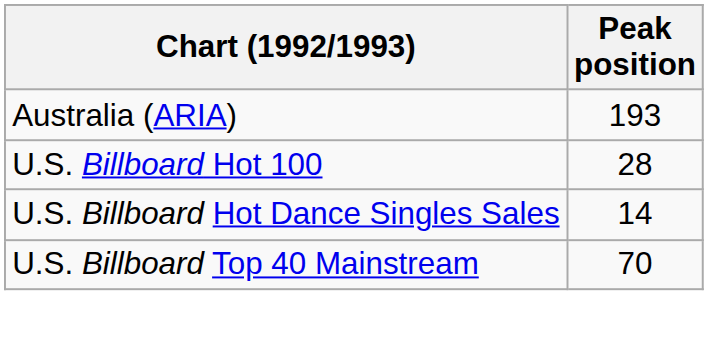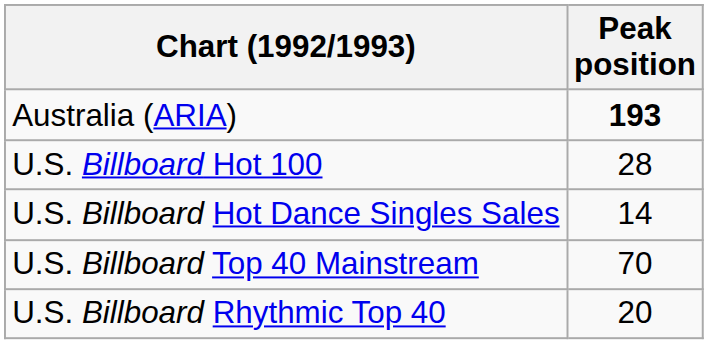Australia (ARIA) | Peak position: normal -> bold
+ row: U.S. Billboard Rhythmic Top 40 | 20
